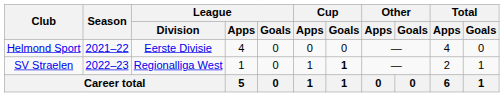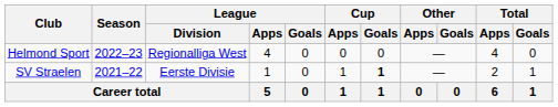Helmond Sport | Season: 2021–22 -> 2022–23
Helmond Sport | League / Division: Eerste Divisie -> Regionalliga West
SV Straelen | Season: 2022–23 -> 2021–22
SV Straelen | League / Division: Regionalliga West -> Eerste Divisie
